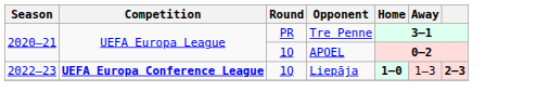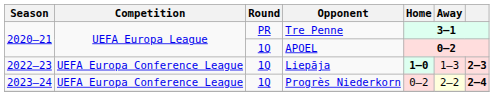Liepāja | Competition: bold -> normal
+ row: 2023–24 | UEFA Europa Conference League | 1Q | Progrès Niederkorn | 0–2 | 2–2 | 2–4
